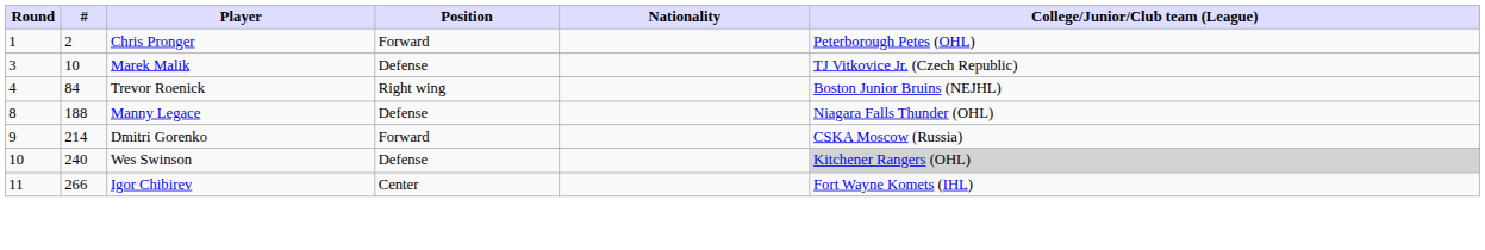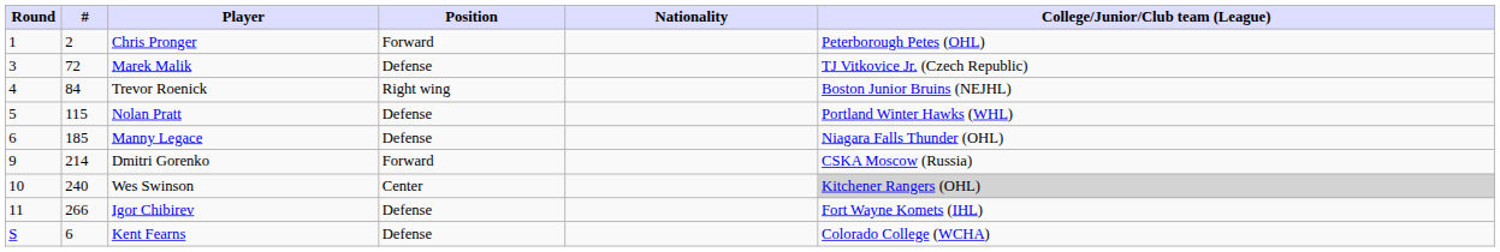Marek Malik | #: 10 -> 72
+ row: 5 | 115 | Nolan Pratt | Defense | Portland Winter Hawks (WHL)
Manny Legace | Round: 8 -> 6
Manny Legace | #: 188 -> 185
Wes Swinson | Position: Defense -> Center
Igor Chibirev | Position: Center -> Defense
+ row: S | 6 | Kent Fearns | Defense | Colorado College (WCHA)
